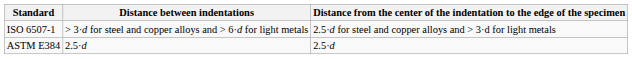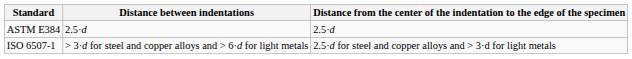rows swapped: ISO 6507-1 <-> ASTM E384
